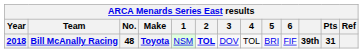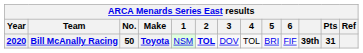Bill McAnally Racing | Year: 2018 -> 2020
Bill McAnally Racing | No.: 48 -> 50
